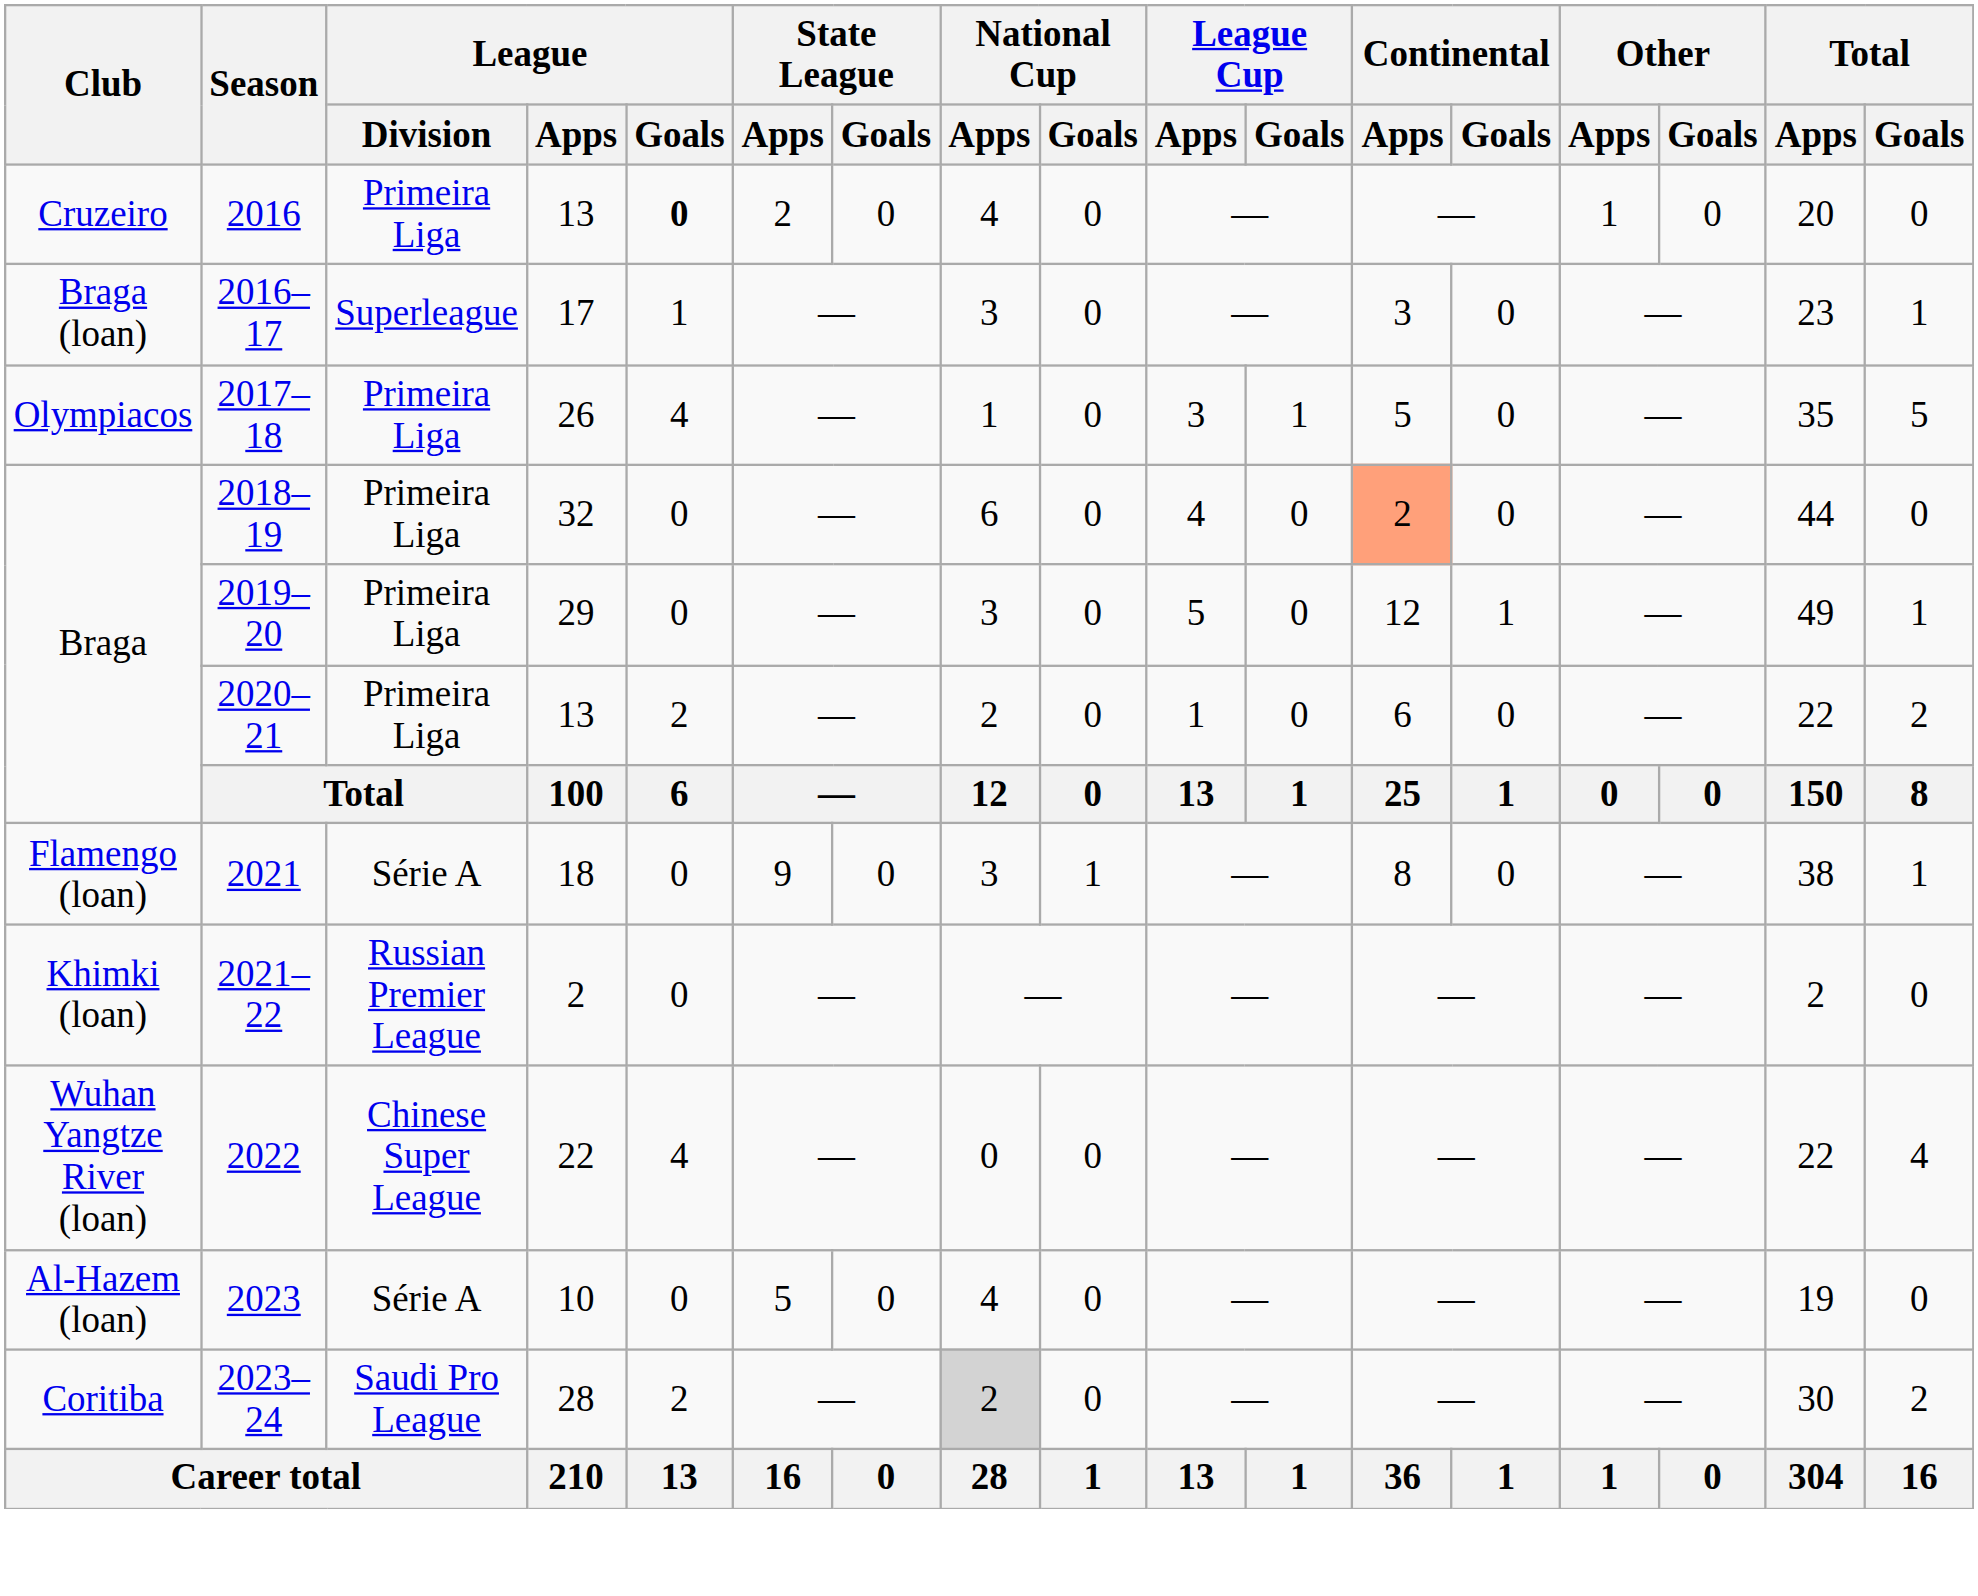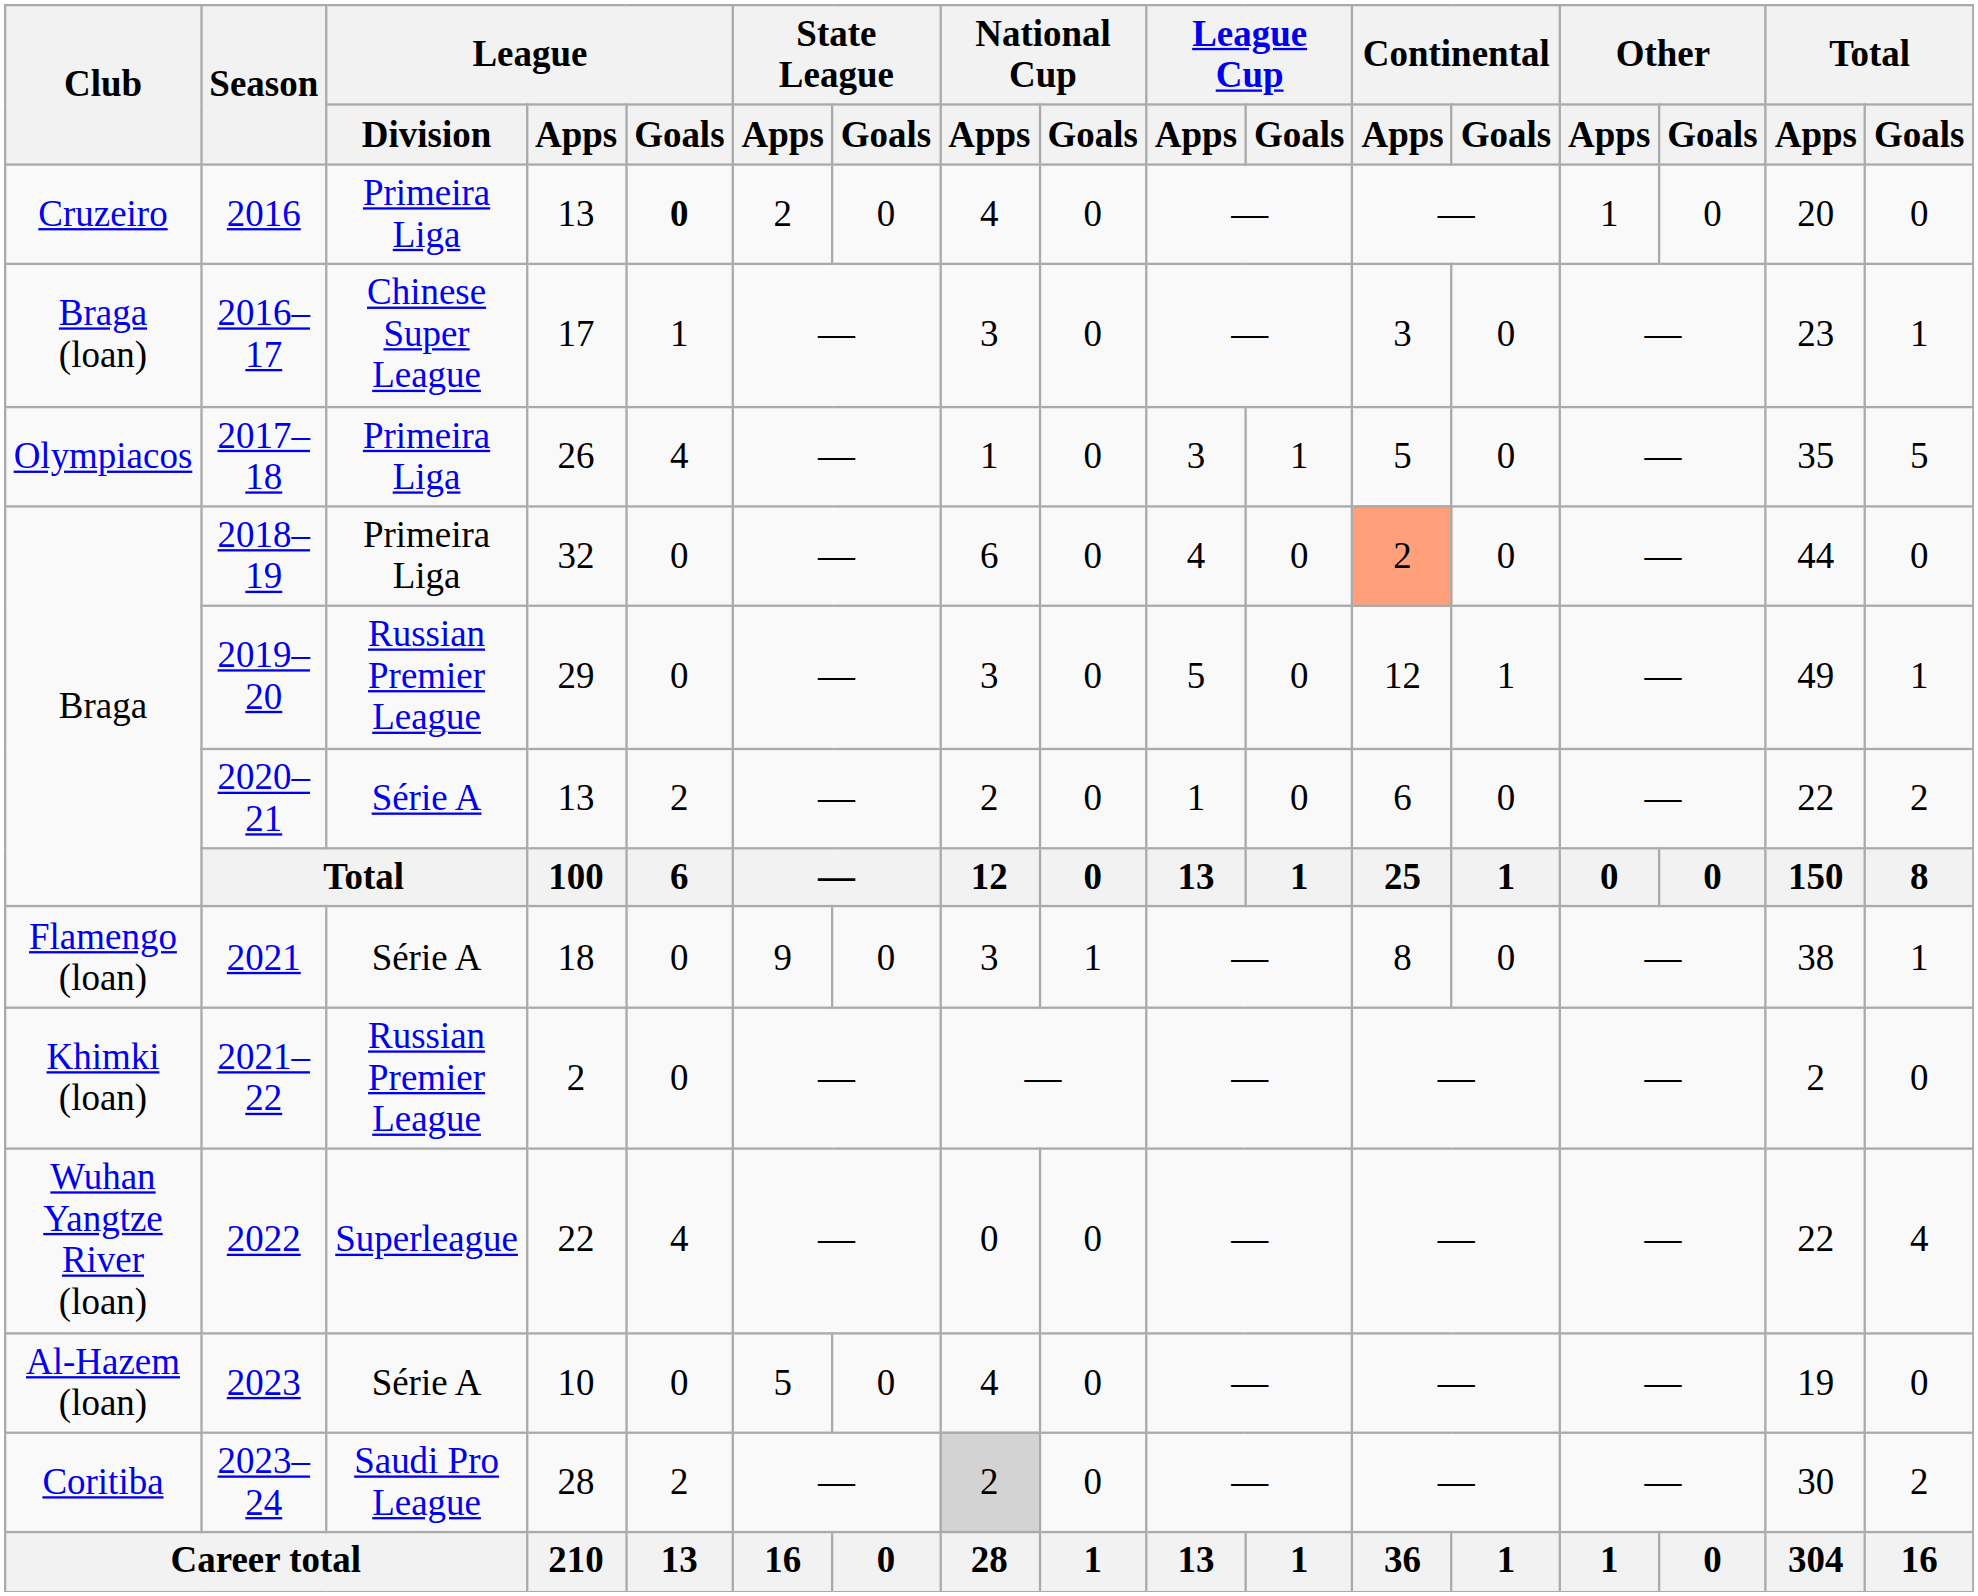2016–17 | League / Division: Superleague -> Chinese Super League
2019–20 | League / Division: Primeira Liga -> Russian Premier League
2020–21 | League / Division: Primeira Liga -> Série A
2022 | League / Division: Chinese Super League -> Superleague
